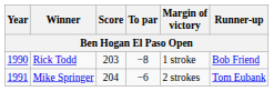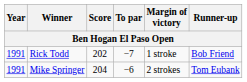Rick Todd | Year: 1990 -> 1991
Rick Todd | Score: 203 -> 202
Rick Todd | To par: −8 -> −7
